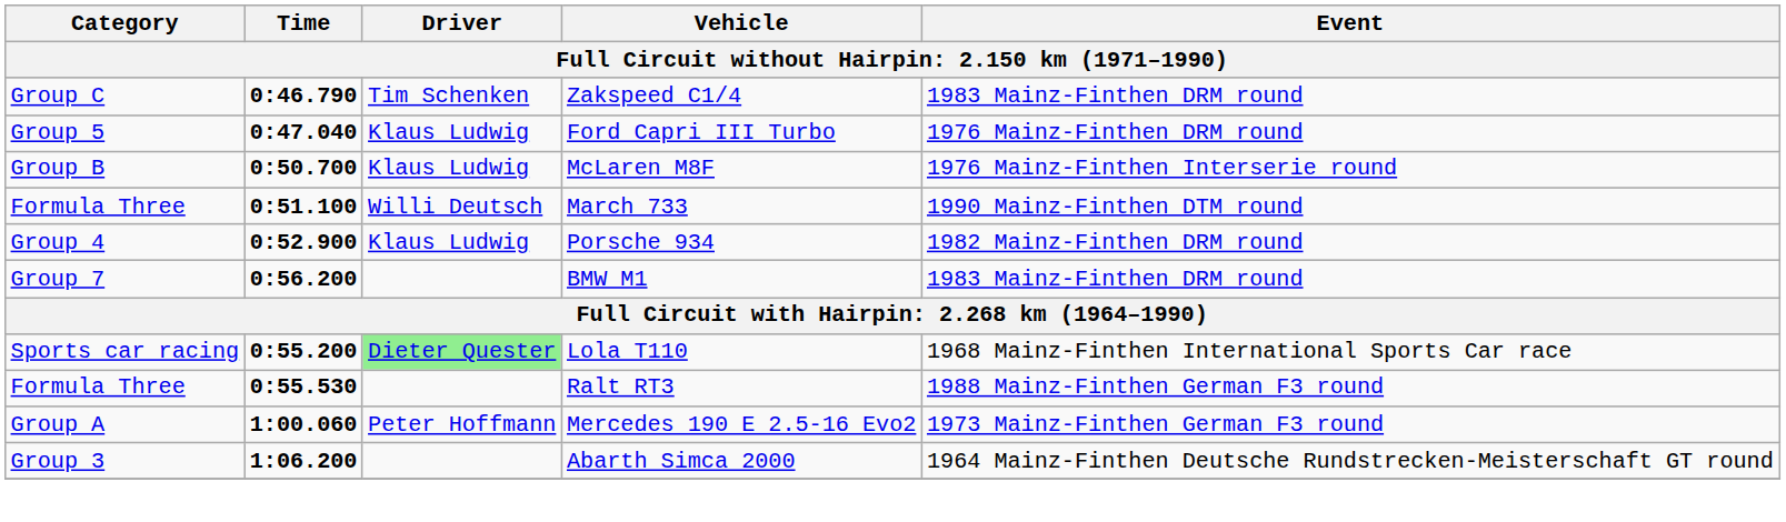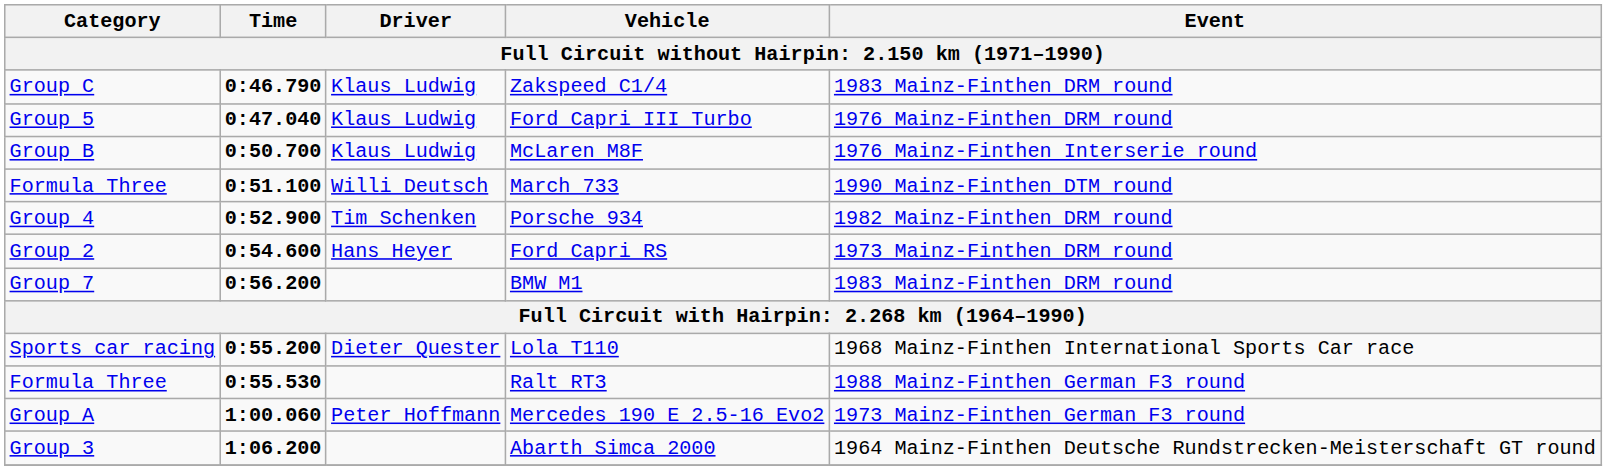Zakspeed C1/4 | Driver: Tim Schenken -> Klaus Ludwig
Porsche 934 | Driver: Klaus Ludwig -> Tim Schenken
+ row: Group 2 | 0:54.600 | Hans Heyer | Ford Capri RS | 1973 Mainz-Finthen DRM round
Lola T110 | Driver: lightgreen background -> no background
